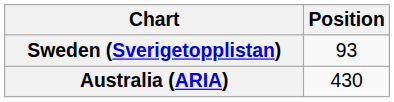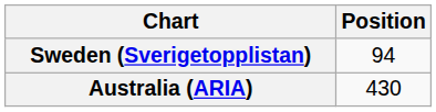Sweden (Sverigetopplistan) | Position: 93 -> 94
